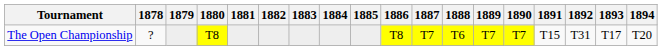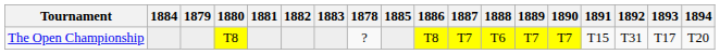columns swapped: 1878 <-> 1884
